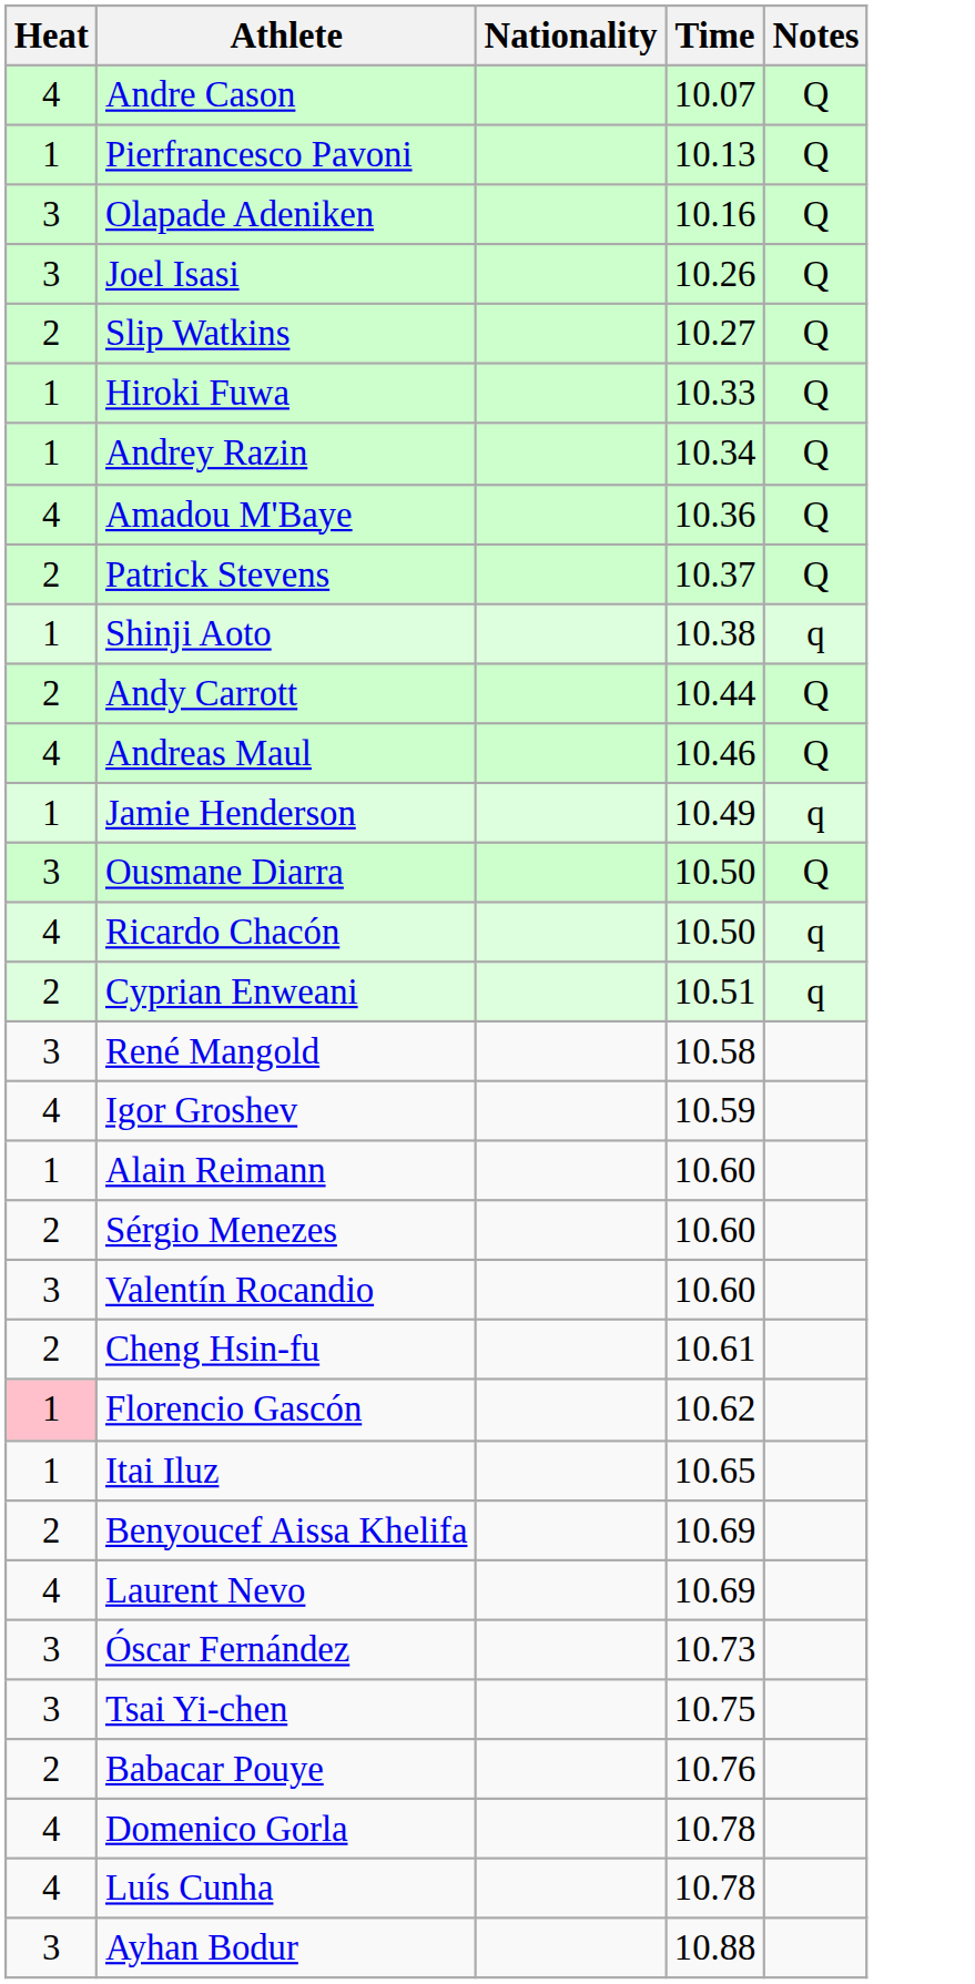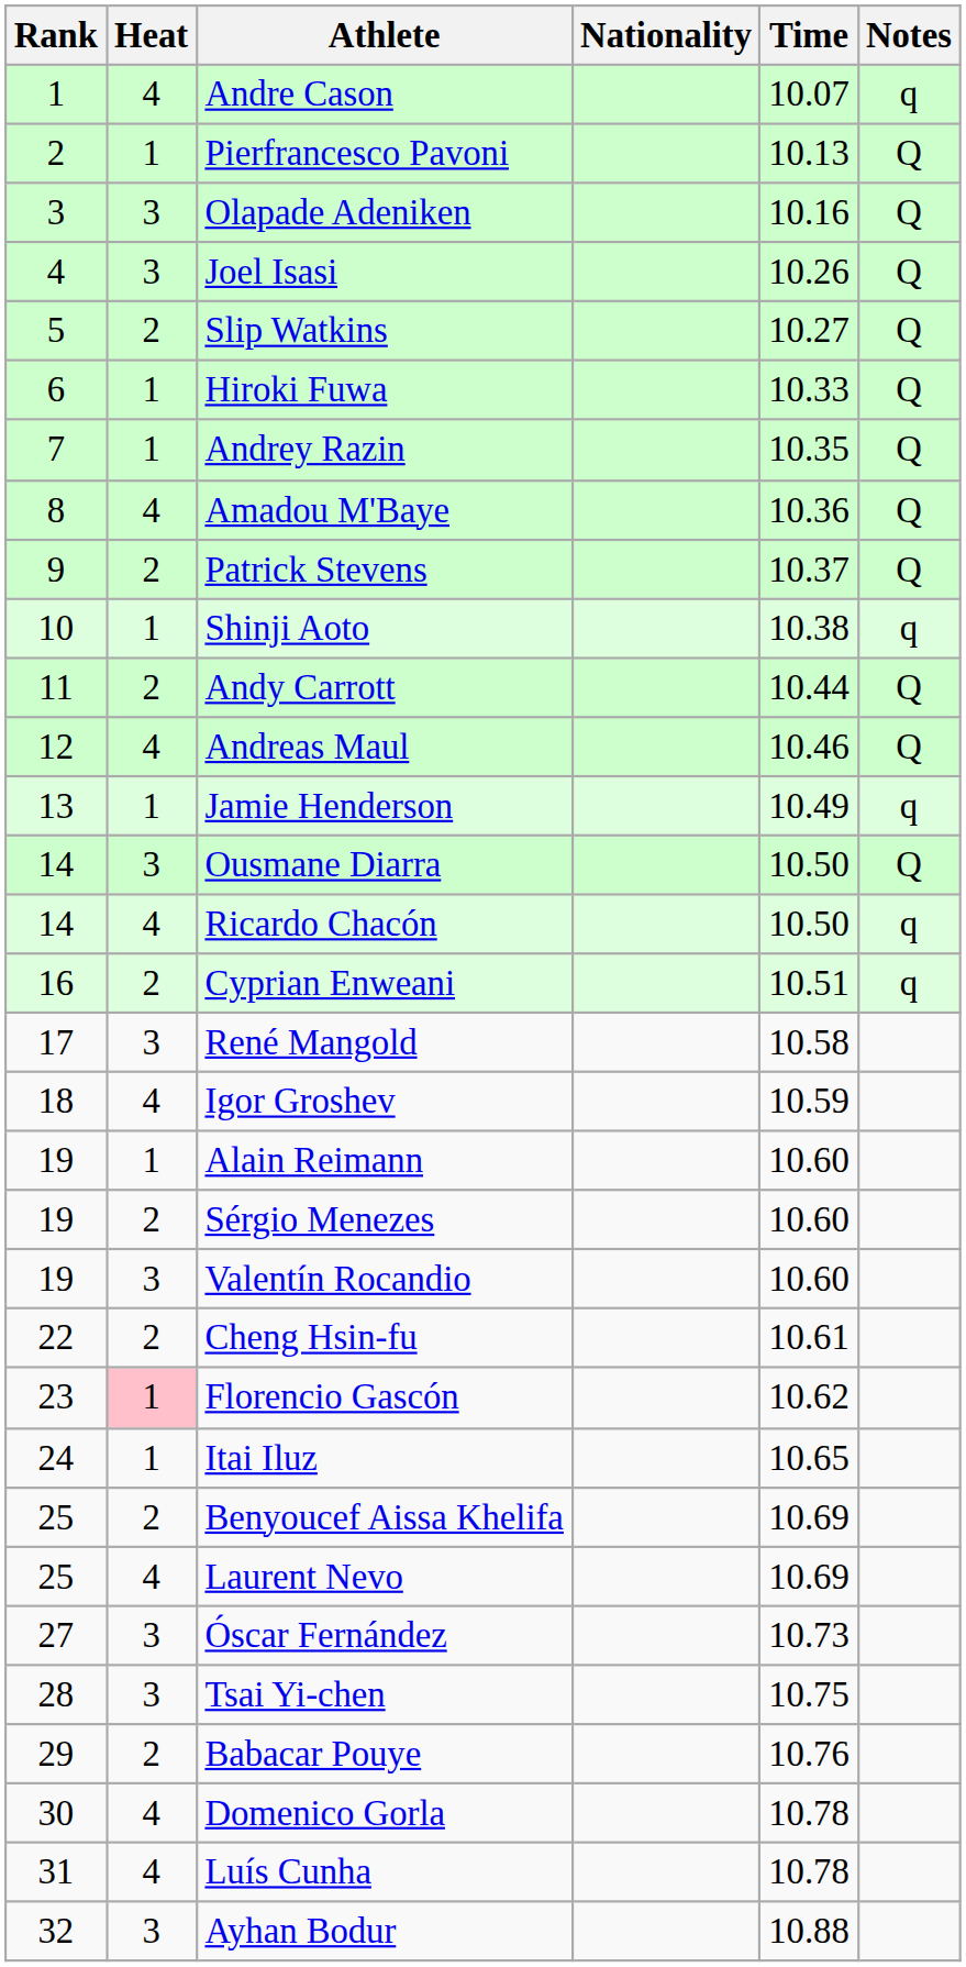+ column: Rank | 1 | 2 | 3 | 4 | 5 | 6 | 7 | 8 | 9 | 10 | 11 | 12 | 13 | 14 | 14 | 16 | 17 | 18 | 19 | 19 | 19 | 22 | 23 | 24 | 25 | 25 | 27 | 28 | 29 | 30 | 31 | 32
Andre Cason | Notes: Q -> q
Andrey Razin | Time: 10.34 -> 10.35
